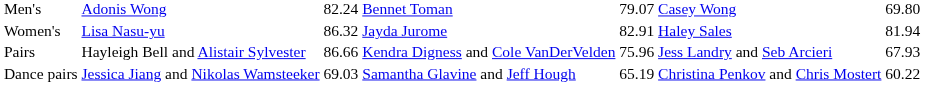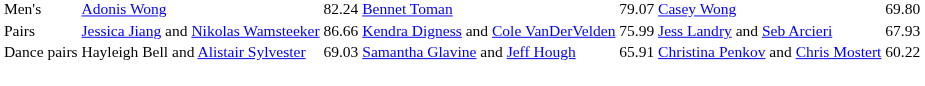- row: Women's | Lisa Nasu-yu | 86.32 | Jayda Jurome | 82.91 | Haley Sales | 81.94
Pairs | column 2: Hayleigh Bell and Alistair Sylvester -> Jessica Jiang and Nikolas Wamsteeker
Pairs | column 5: 75.96 -> 75.99
Dance pairs | column 2: Jessica Jiang and Nikolas Wamsteeker -> Hayleigh Bell and Alistair Sylvester
Dance pairs | column 5: 65.19 -> 65.91
